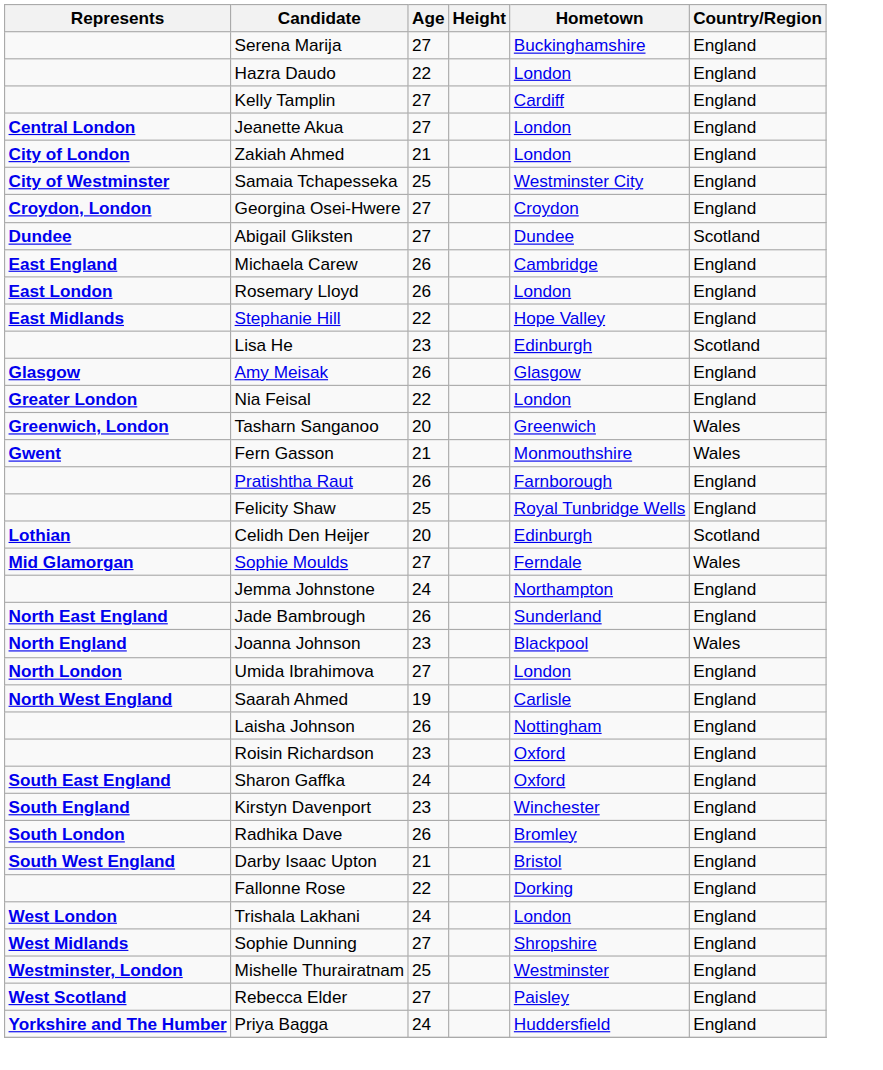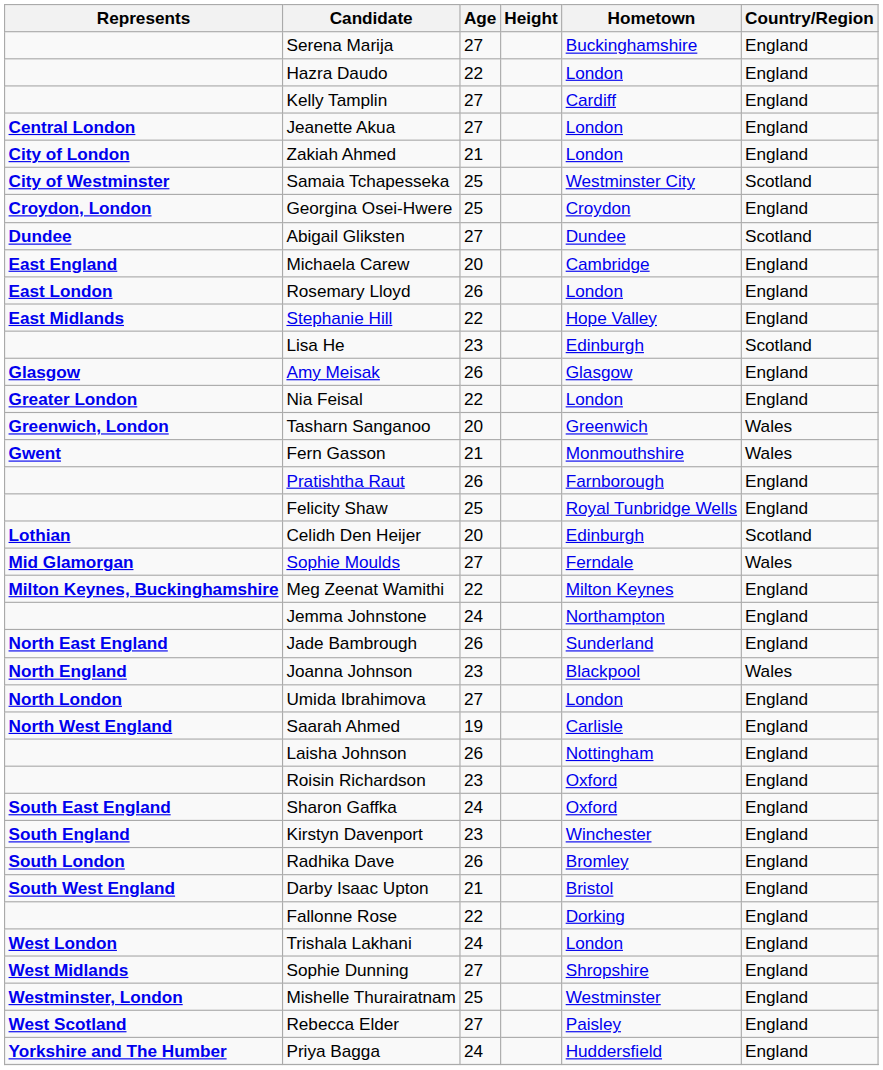Samaia Tchapesseka | Country/Region: England -> Scotland
Georgina Osei-Hwere | Age: 27 -> 25
Michaela Carew | Age: 26 -> 20
+ row: Milton Keynes, Buckinghamshire | Meg Zeenat Wamithi | 22 | Milton Keynes | England
